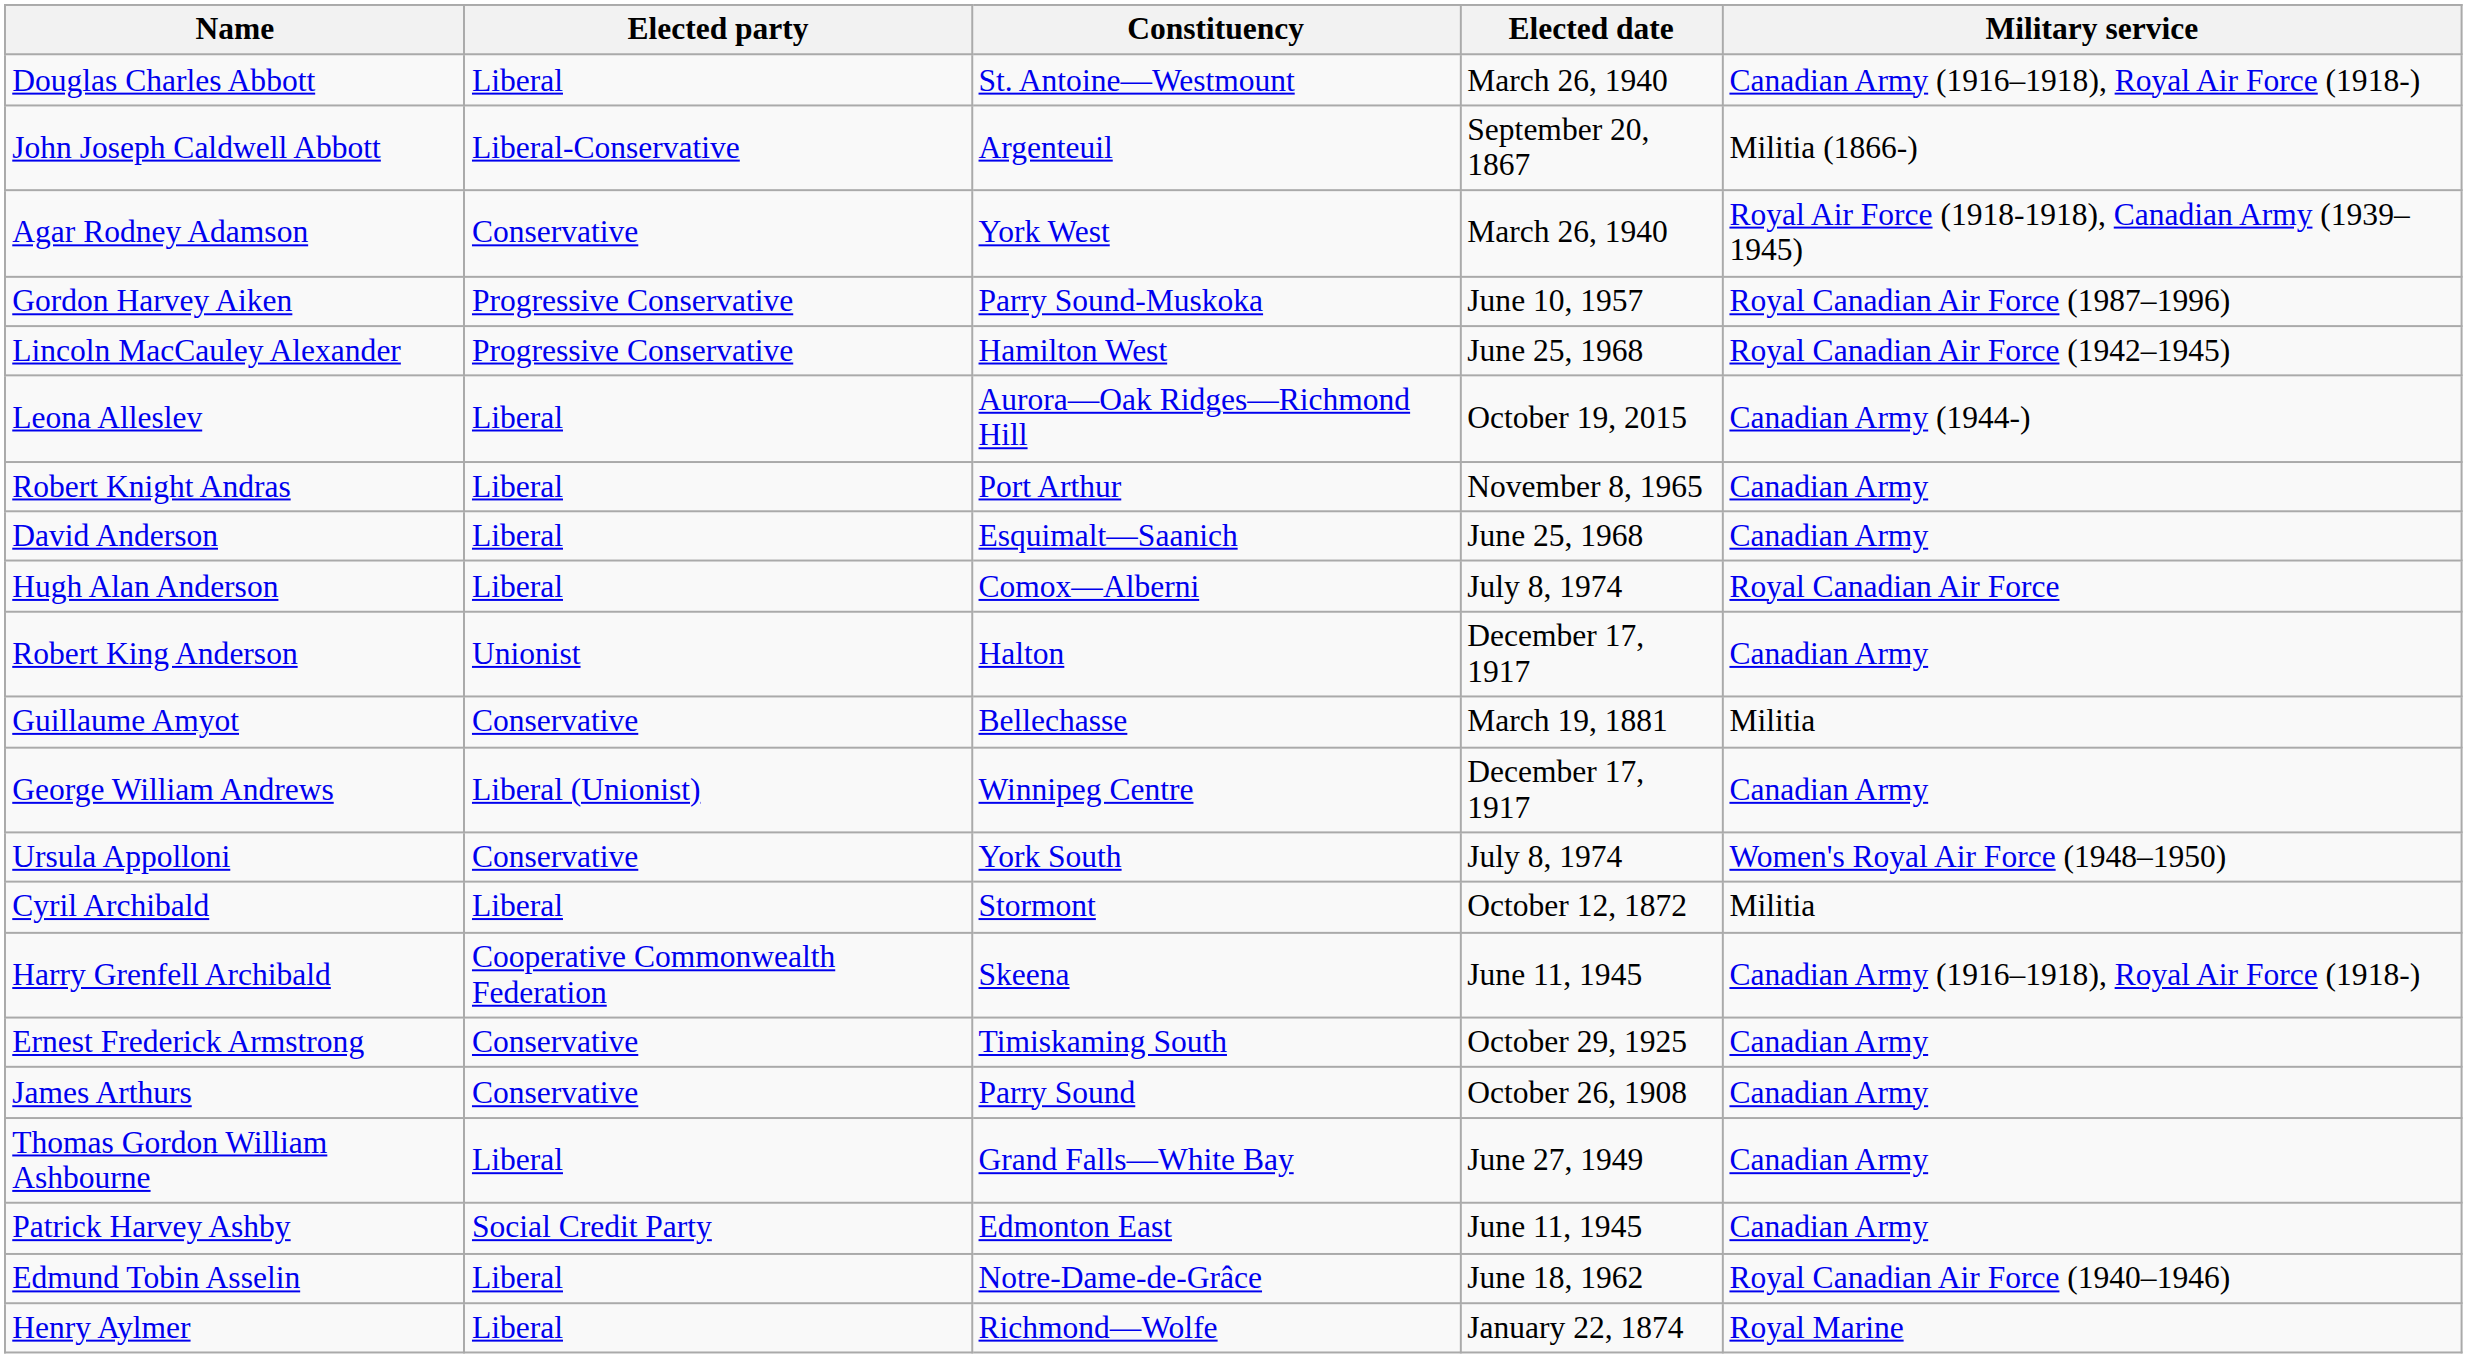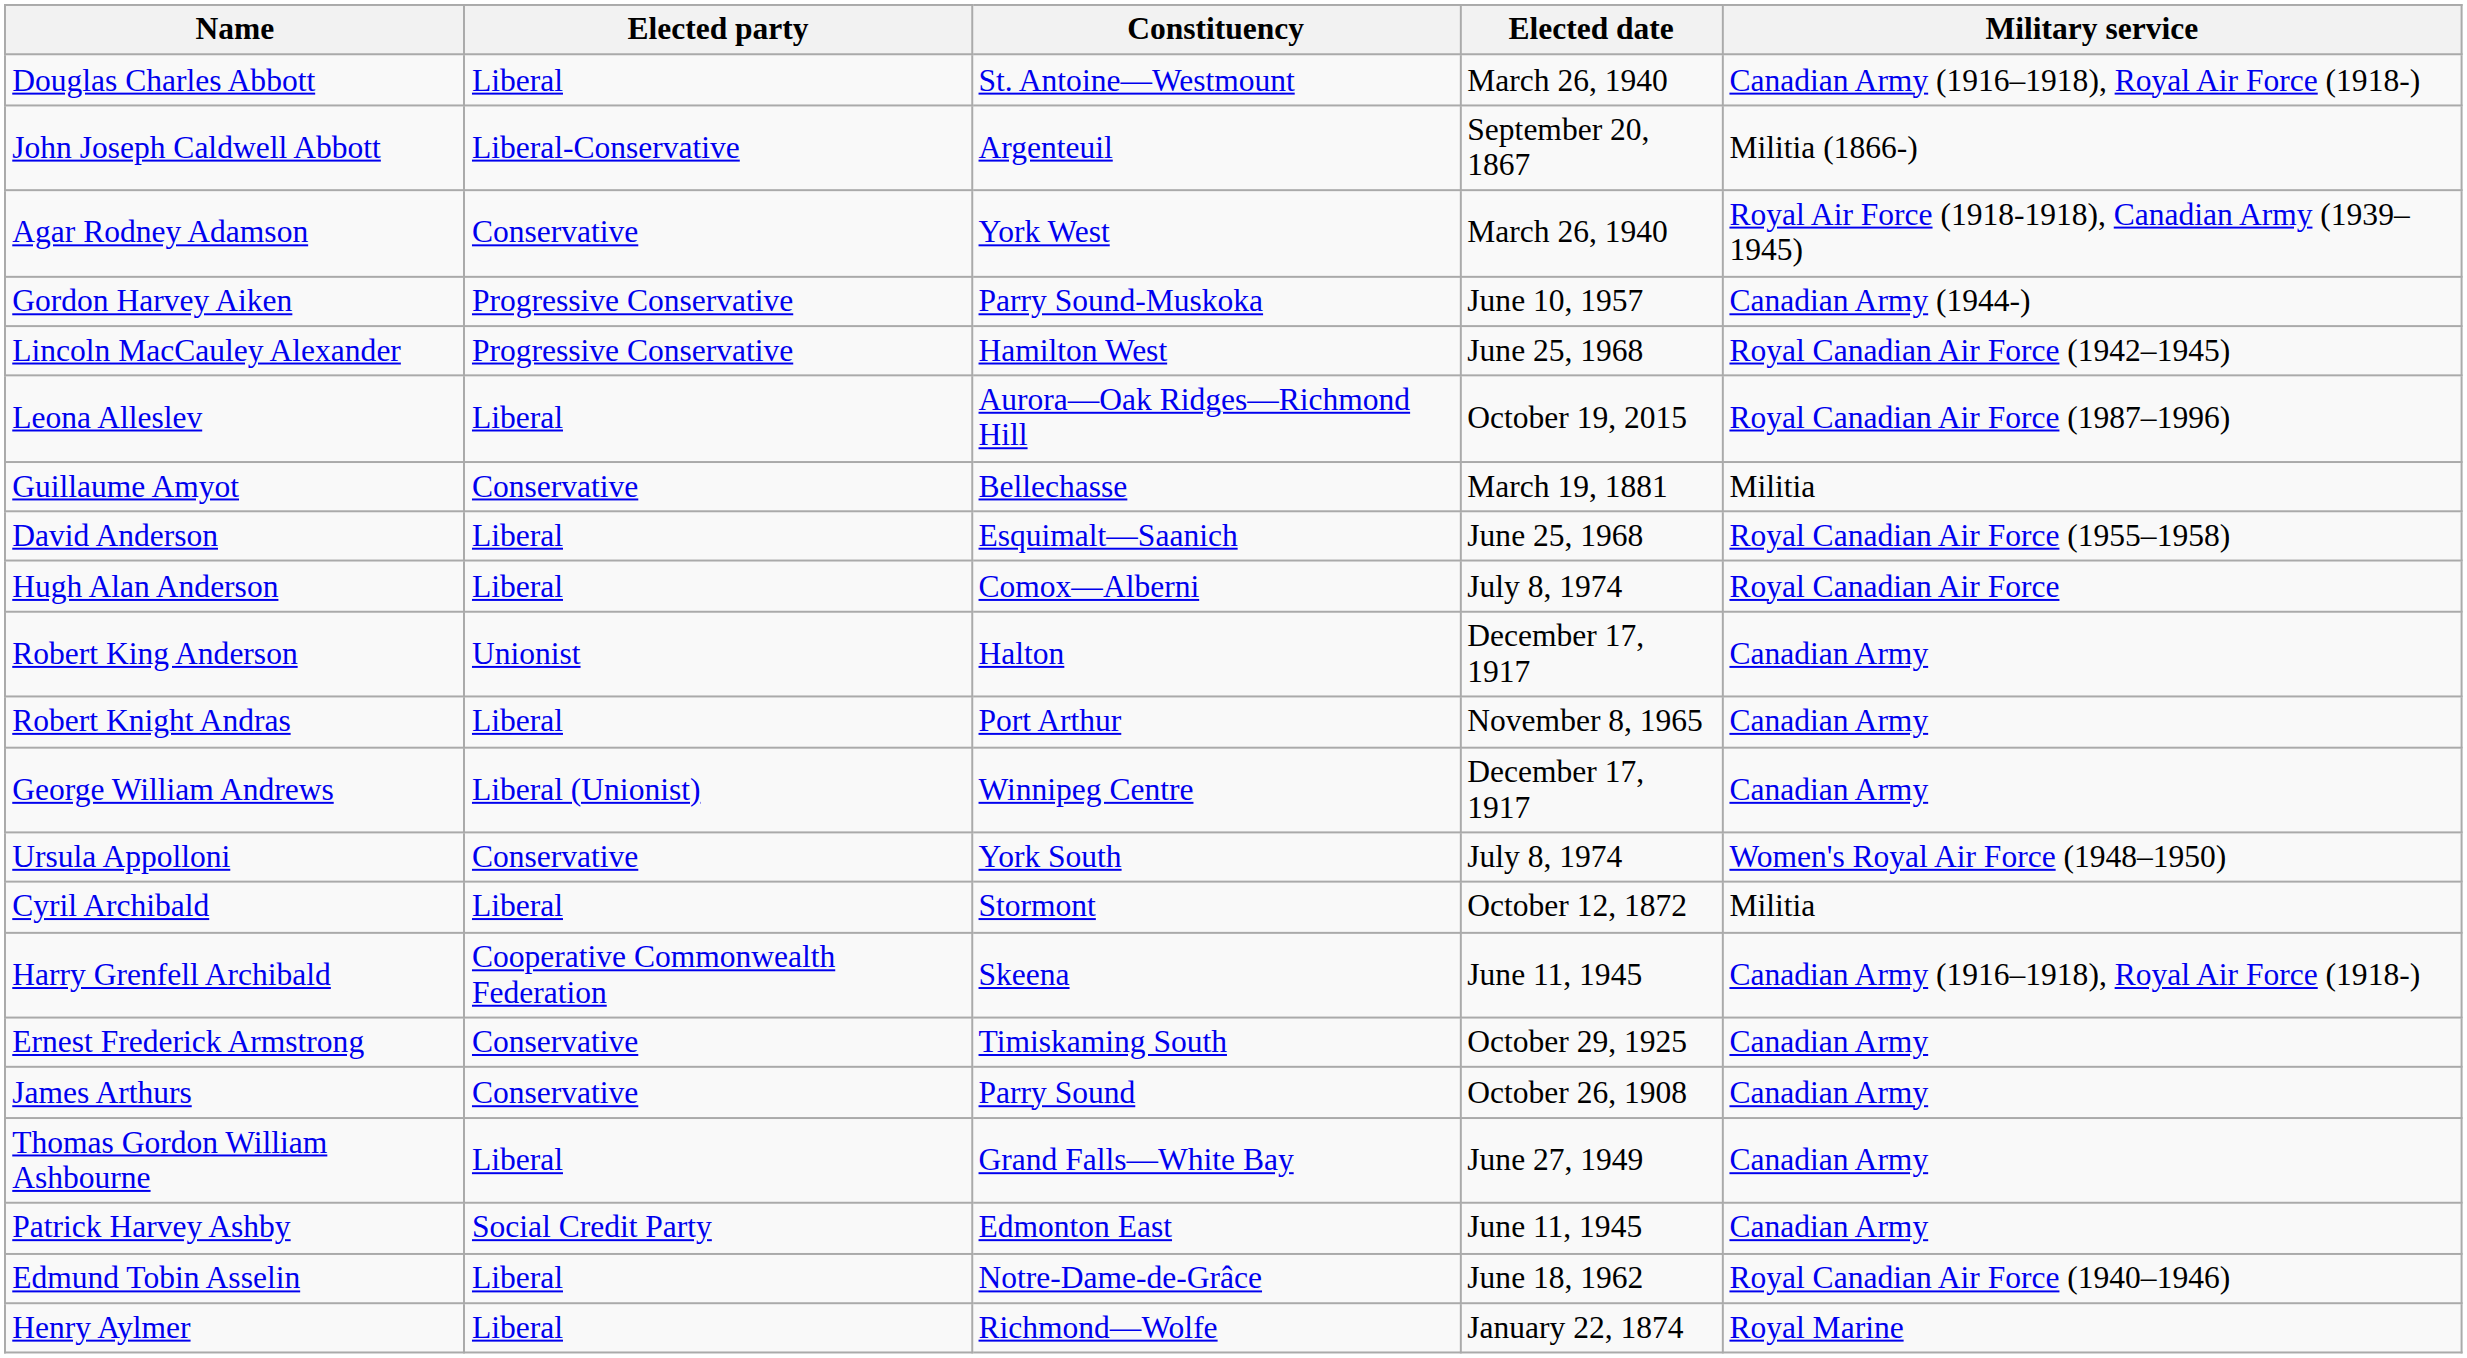Gordon Harvey Aiken | Military service: Royal Canadian Air Force (1987–1996) -> Canadian Army (1944-)
Leona Alleslev | Military service: Canadian Army (1944-) -> Royal Canadian Air Force (1987–1996)
rows swapped: Guillaume Amyot <-> Robert Knight Andras
David Anderson | Military service: Canadian Army -> Royal Canadian Air Force (1955–1958)
